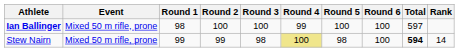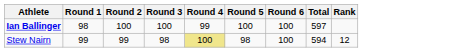- column: Event | Mixed 50 m rifle, prone | Mixed 50 m rifle, prone
Stew Nairn | Total: bold -> normal
Stew Nairn | Rank: 14 -> 12
